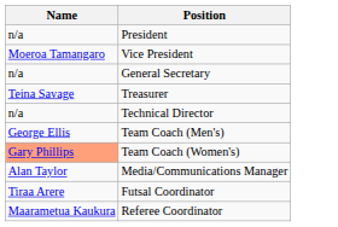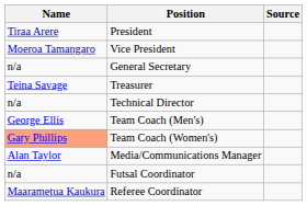+ column: Source
President | Name: n/a -> Tiraa Arere
Futsal Coordinator | Name: Tiraa Arere -> n/a
